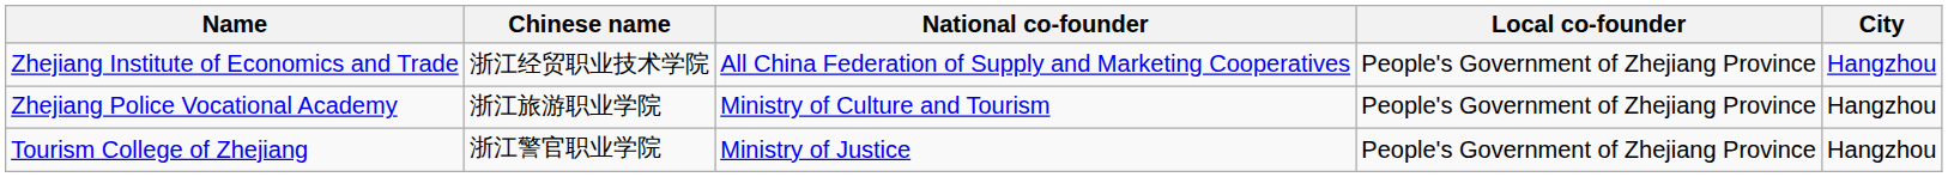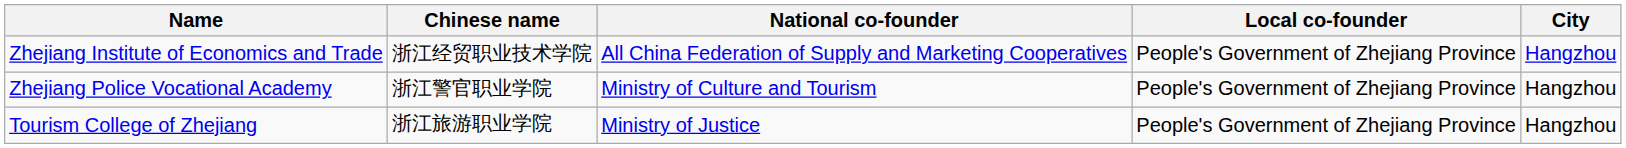Zhejiang Police Vocational Academy | Chinese name: 浙江旅游职业学院 -> 浙江警官职业学院
Tourism College of Zhejiang | Chinese name: 浙江警官职业学院 -> 浙江旅游职业学院
